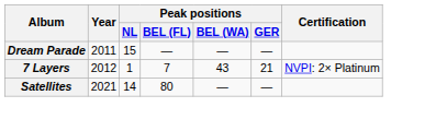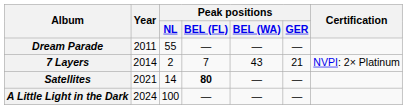Dream Parade | Peak positions / NL: 15 -> 55
7 Layers | Year: 2012 -> 2014
7 Layers | Peak positions / NL: 1 -> 2
Satellites | Peak positions / BEL (FL): normal -> bold
+ row: A Little Light in the Dark | 2024 | 100 | — | — | —
